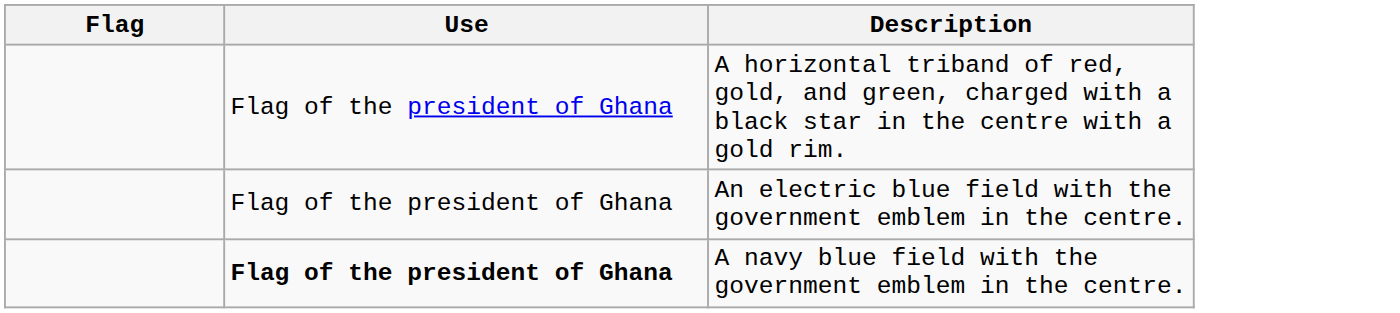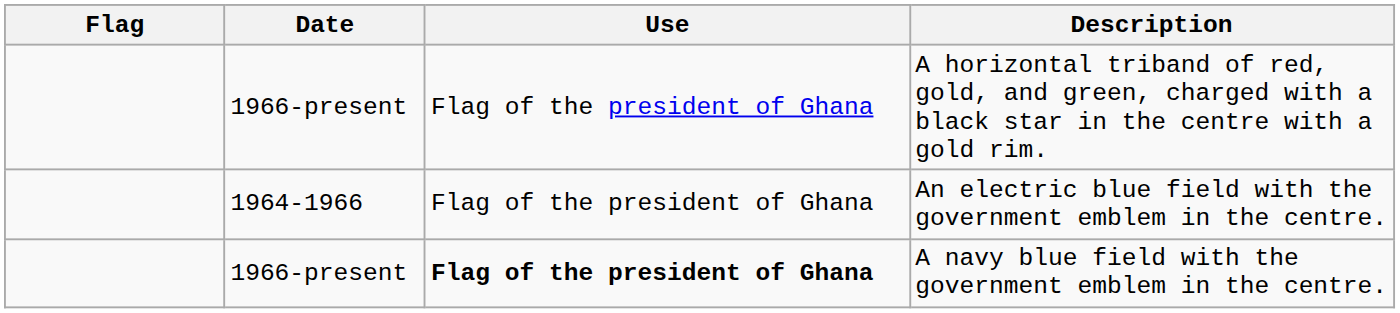+ column: Date | 1966-present | 1964-1966 | 1966-present
